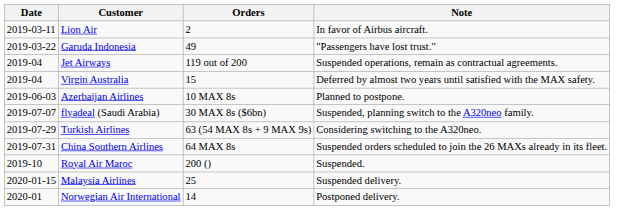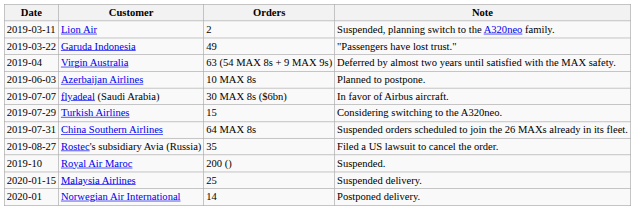Lion Air | Note: In favor of Airbus aircraft. -> Suspended, planning switch to the A320neo family.
- row: 2019-04 | Jet Airways | 119 out of 200 | Suspended operations, remain as contractual agreements.
Virgin Australia | Orders: 15 -> 63 (54 MAX 8s + 9 MAX 9s)
flyadeal (Saudi Arabia) | Note: Suspended, planning switch to the A320neo family. -> In favor of Airbus aircraft.
Turkish Airlines | Orders: 63 (54 MAX 8s + 9 MAX 9s) -> 15
+ row: 2019-08-27 | Rostec's subsidiary Avia (Russia) | 35 | Filed a US lawsuit to cancel the order.
